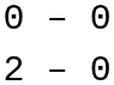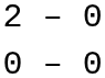rows swapped: 0 – 0 <-> 2 – 0
